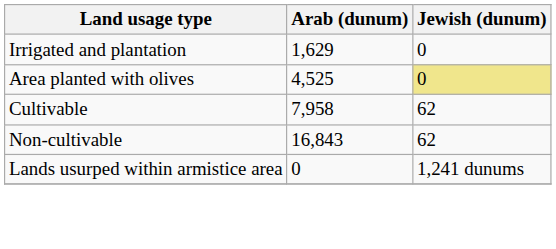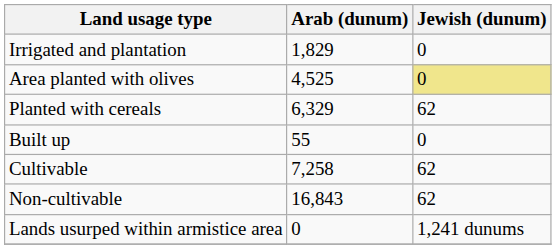Irrigated and plantation | Arab (dunum): 1,629 -> 1,829
+ row: Planted with cereals | 6,329 | 62
+ row: Built up | 55 | 0
Cultivable | Arab (dunum): 7,958 -> 7,258
